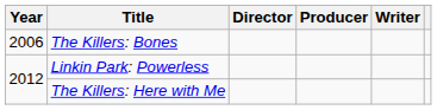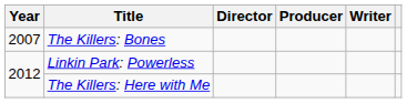The Killers: Bones | Year: 2006 -> 2007
